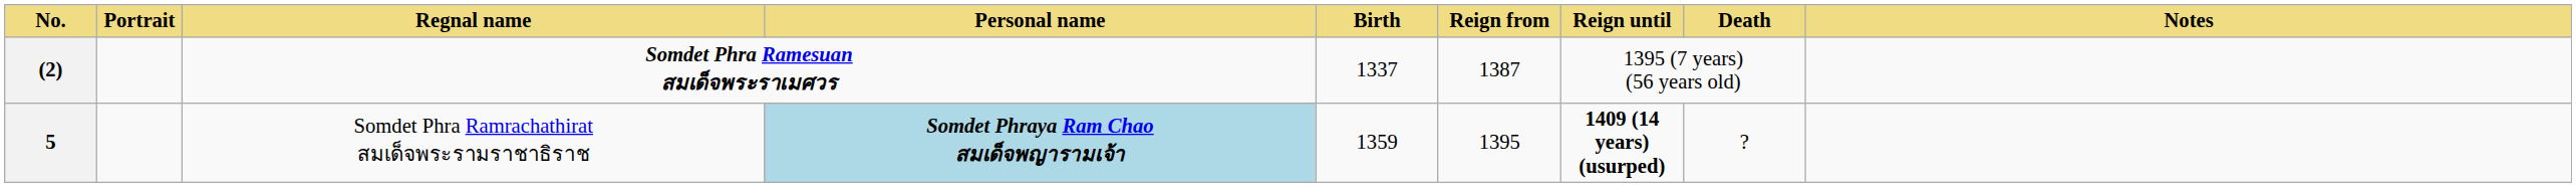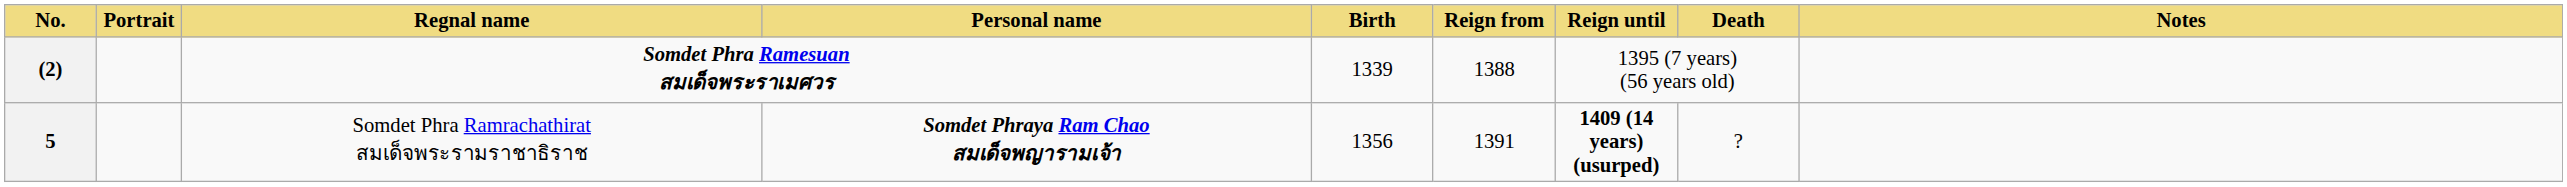(2) | Birth: 1337 -> 1339
(2) | Reign from: 1387 -> 1388
5 | Personal name: lightblue background -> no background
5 | Birth: 1359 -> 1356
5 | Reign from: 1395 -> 1391
